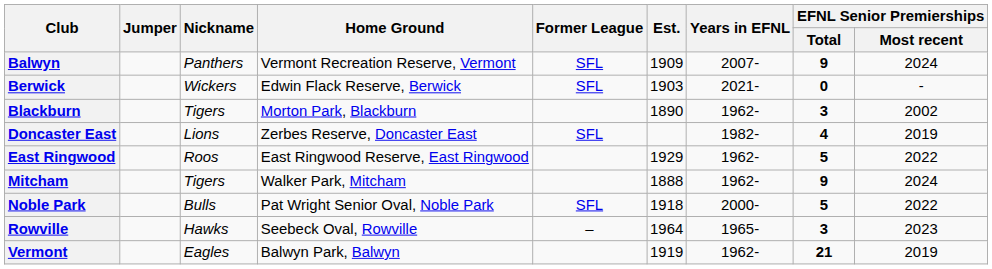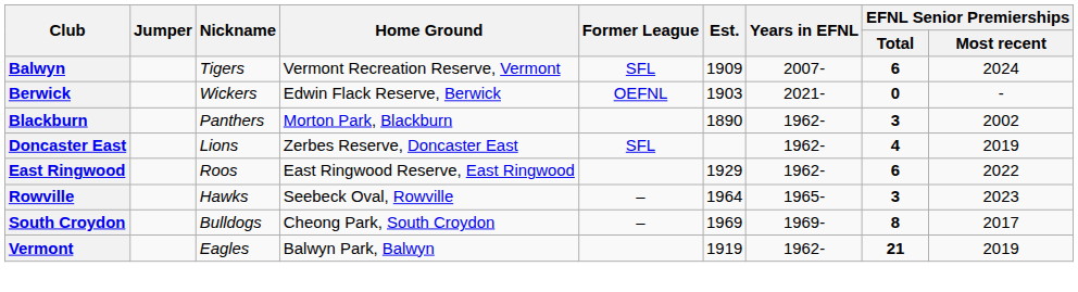Balwyn | Nickname: Panthers -> Tigers
Balwyn | EFNL Senior Premierships / Total: 9 -> 6
Berwick | Former League: SFL -> OEFNL
Blackburn | Nickname: Tigers -> Panthers
Doncaster East | Years in EFNL: 1982- -> 1962-
East Ringwood | EFNL Senior Premierships / Total: 5 -> 6
- row: Mitcham | Tigers | Walker Park, Mitcham | 1888 | 1962- | 9 | 2024
- row: Noble Park | Bulls | Pat Wright Senior Oval, Noble Park | SFL | 1918 | 2000- | 5 | 2022
+ row: South Croydon | Bulldogs | Cheong Park, South Croydon | – | 1969 | 1969- | 8 | 2017
